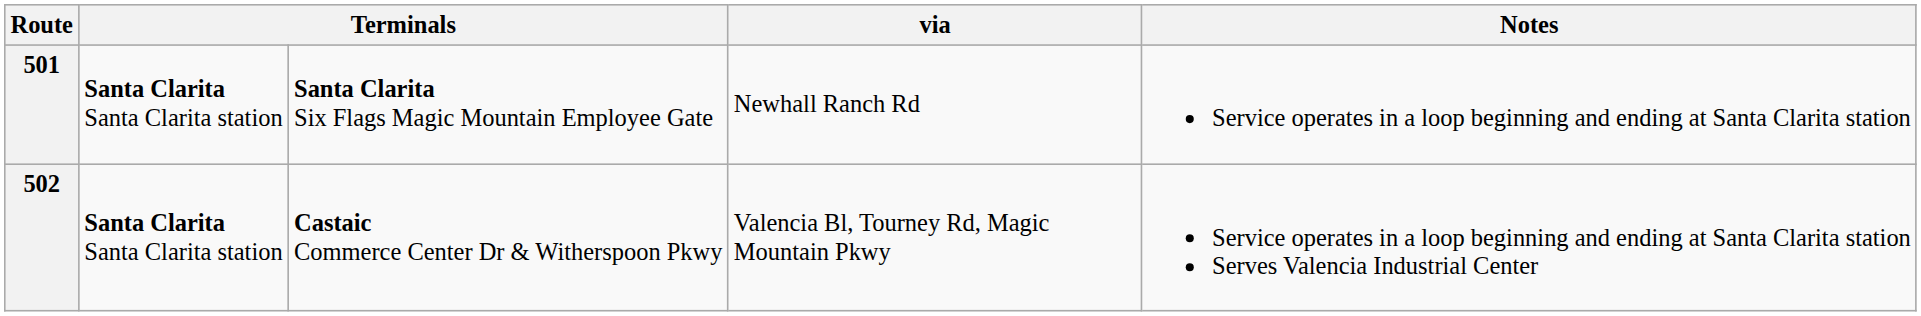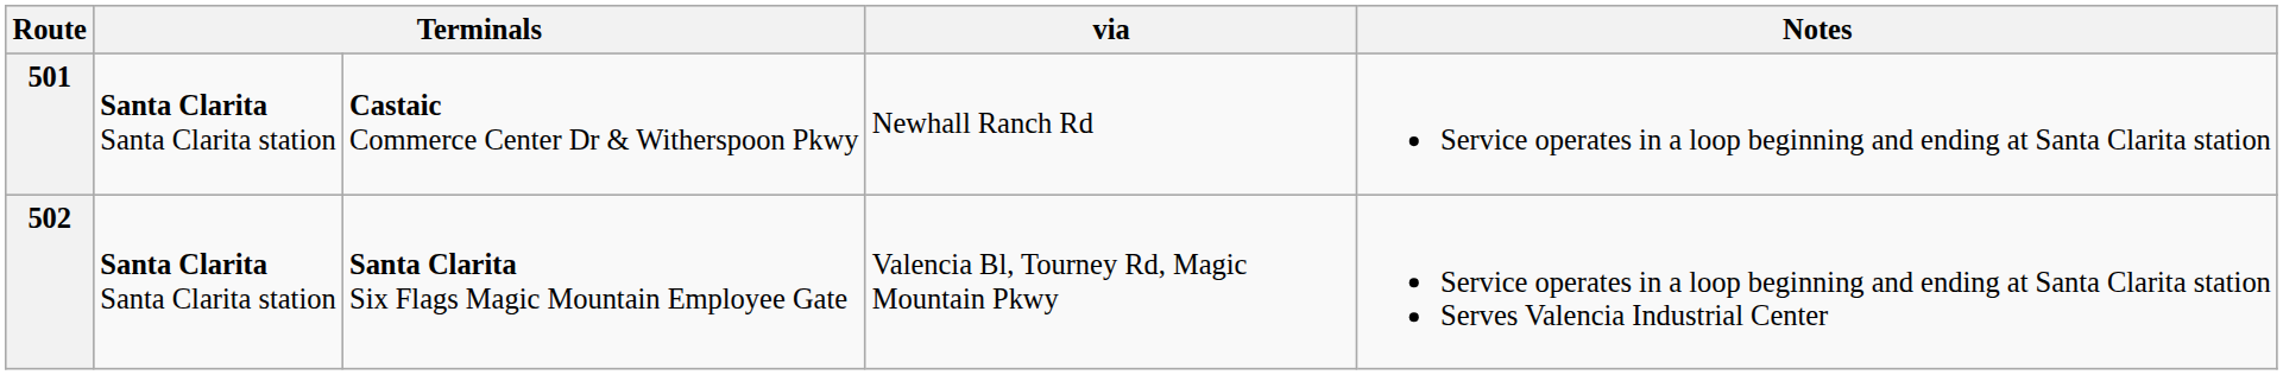501 | column 3: Santa Clarita Six Flags Magic Mountain Employee Gate -> Castaic Commerce Center Dr & Witherspoon Pkwy
502 | column 3: Castaic Commerce Center Dr & Witherspoon Pkwy -> Santa Clarita Six Flags Magic Mountain Employee Gate
